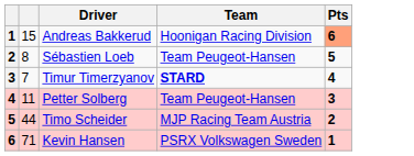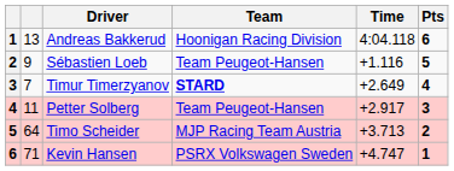+ column: Time | 4:04.118 | +1.116 | +2.649 | +2.917 | +3.713 | +4.747
Andreas Bakkerud | column 2: 15 -> 13
Andreas Bakkerud | Pts: lightsalmon background -> no background
Sébastien Loeb | column 2: 8 -> 9
Timo Scheider | column 2: 44 -> 64
